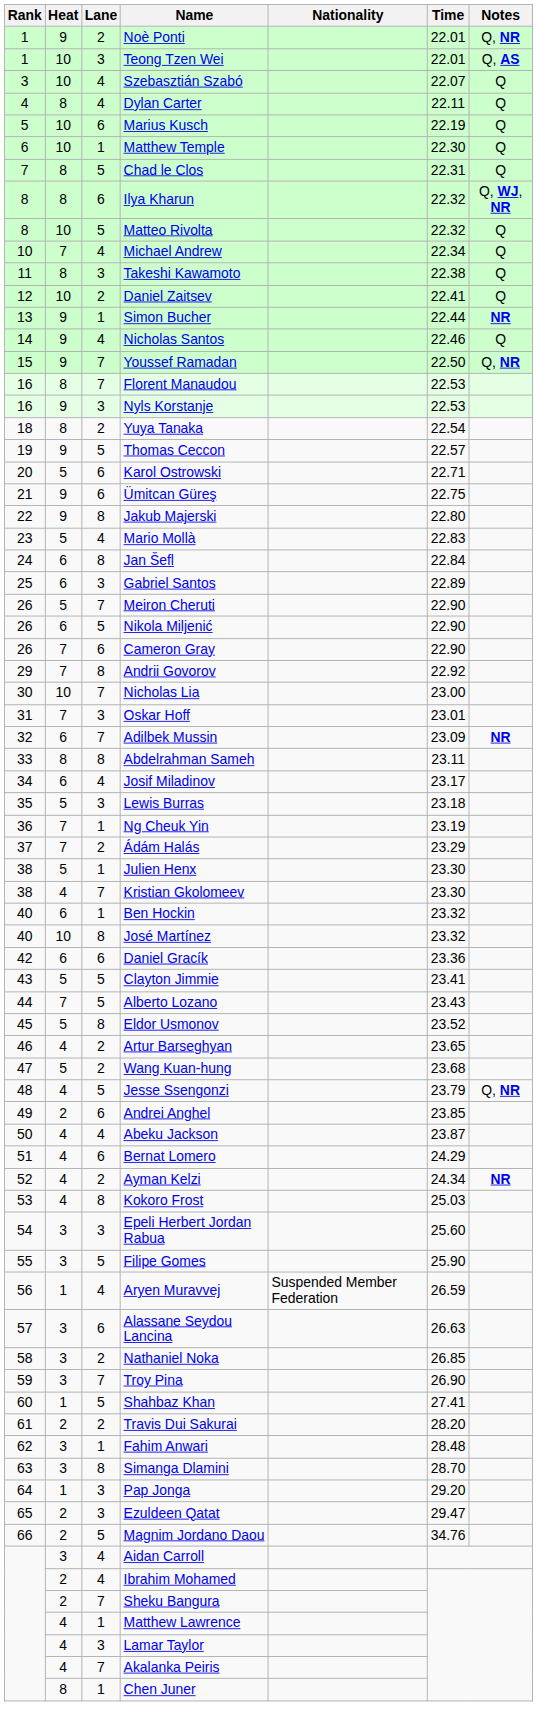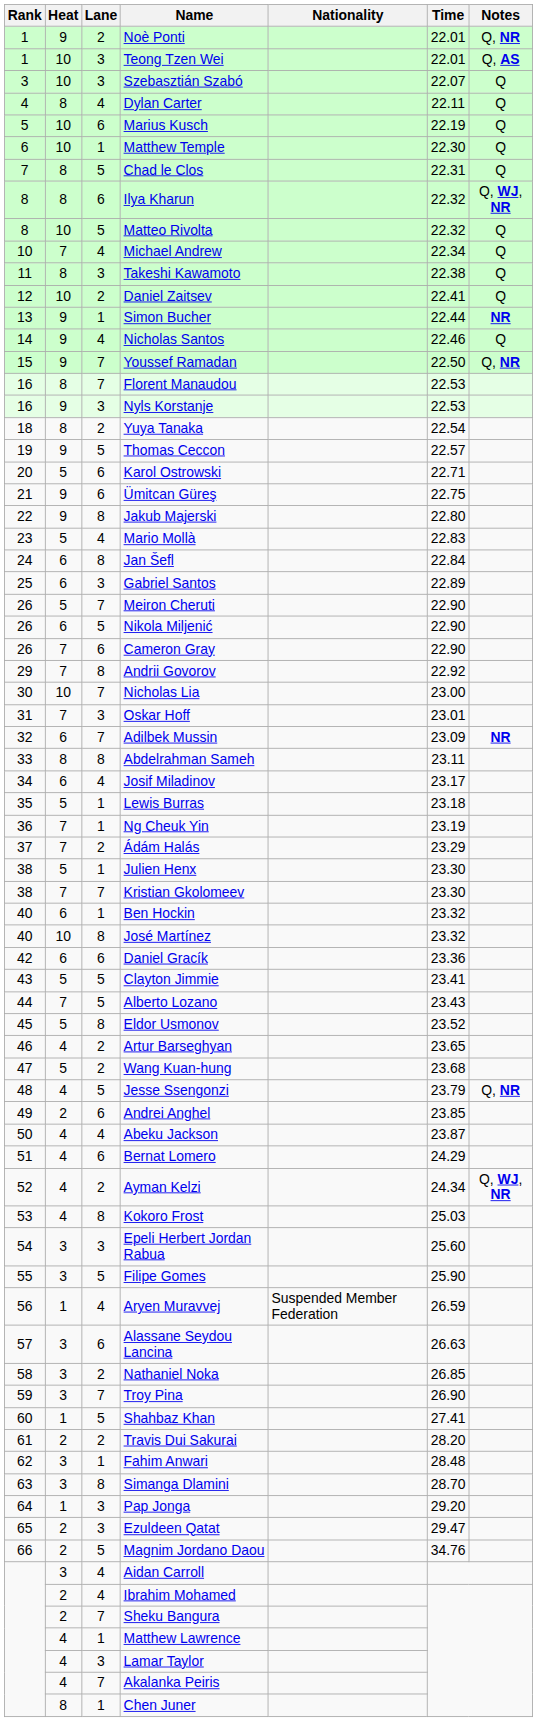Szebasztián Szabó | Lane: 4 -> 3
Lewis Burras | Lane: 3 -> 1
Kristian Gkolomeev | Heat: 4 -> 7
Ayman Kelzi | Notes: NR -> Q, WJ, NR
